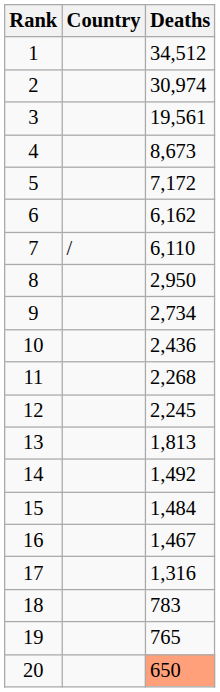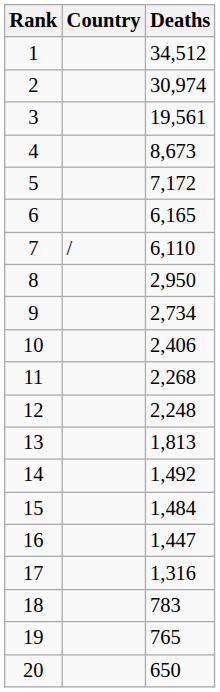6 | Deaths: 6,162 -> 6,165
10 | Deaths: 2,436 -> 2,406
12 | Deaths: 2,245 -> 2,248
16 | Deaths: 1,467 -> 1,447
20 | Deaths: lightsalmon background -> no background
